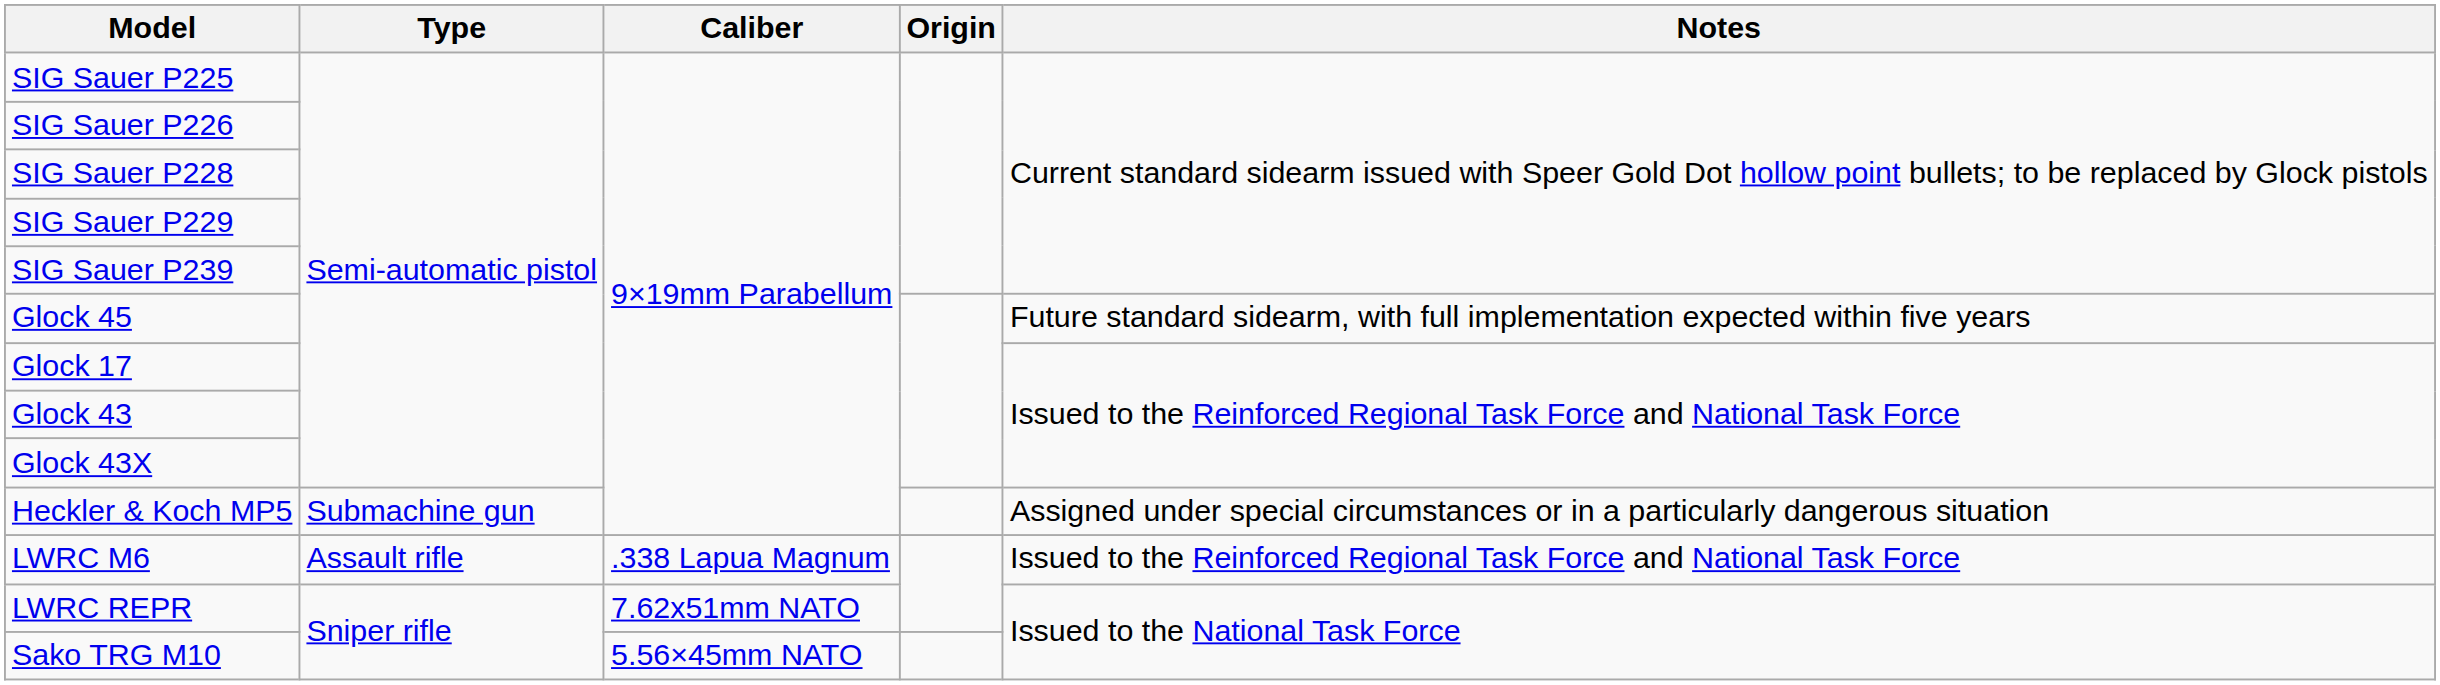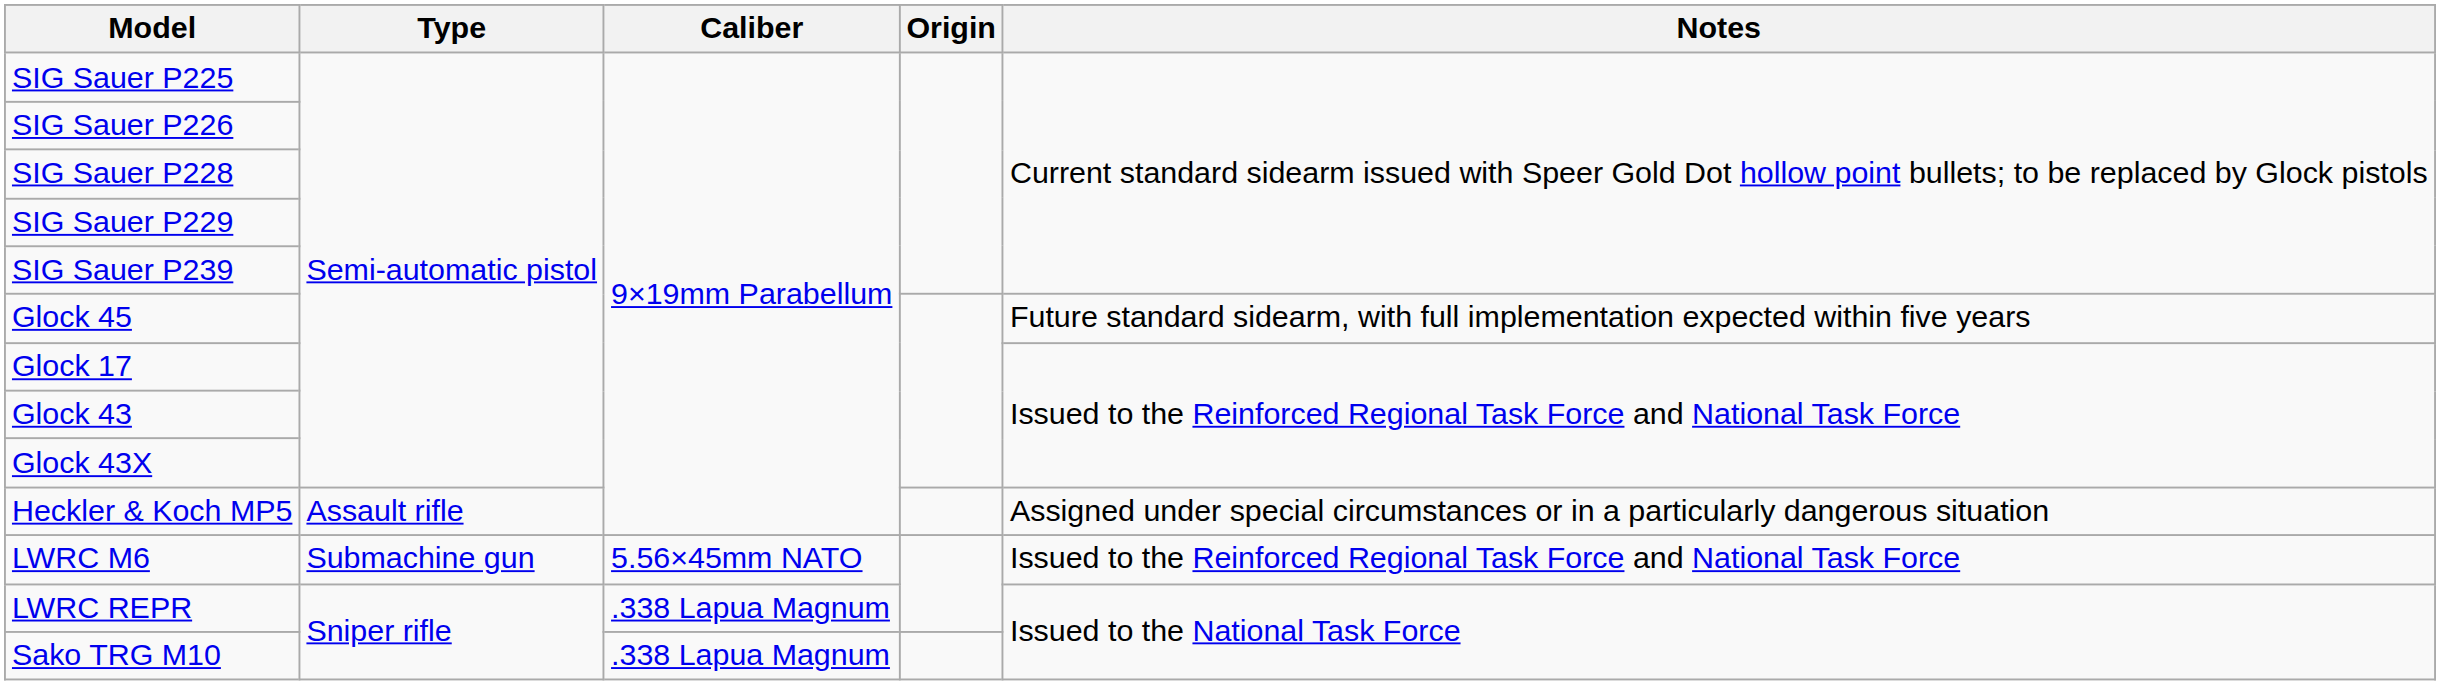Heckler & Koch MP5 | Type: Submachine gun -> Assault rifle
LWRC M6 | Type: Assault rifle -> Submachine gun
LWRC M6 | Caliber: .338 Lapua Magnum -> 5.56×45mm NATO
LWRC REPR | Caliber: 7.62x51mm NATO -> .338 Lapua Magnum
Sako TRG M10 | Caliber: 5.56×45mm NATO -> .338 Lapua Magnum
